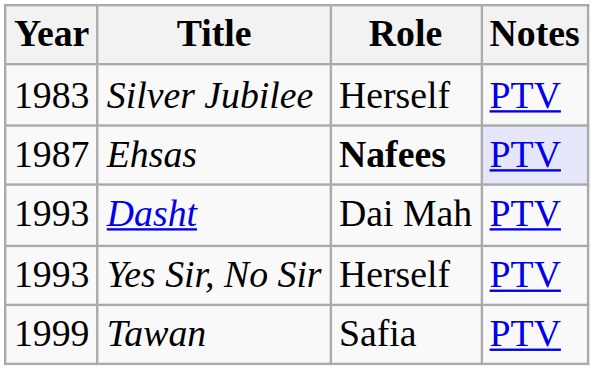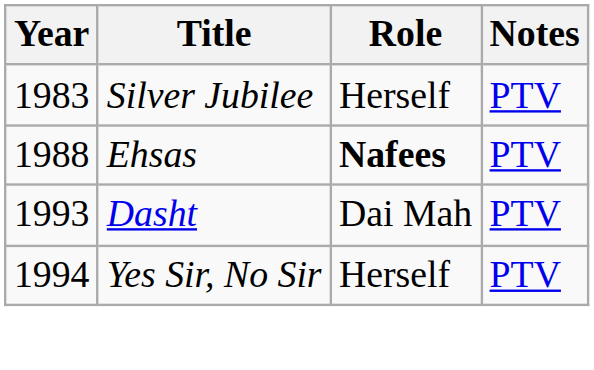Ehsas | Year: 1987 -> 1988
Ehsas | Notes: lavender background -> no background
Yes Sir, No Sir | Year: 1993 -> 1994
- row: 1999 | Tawan | Safia | PTV
